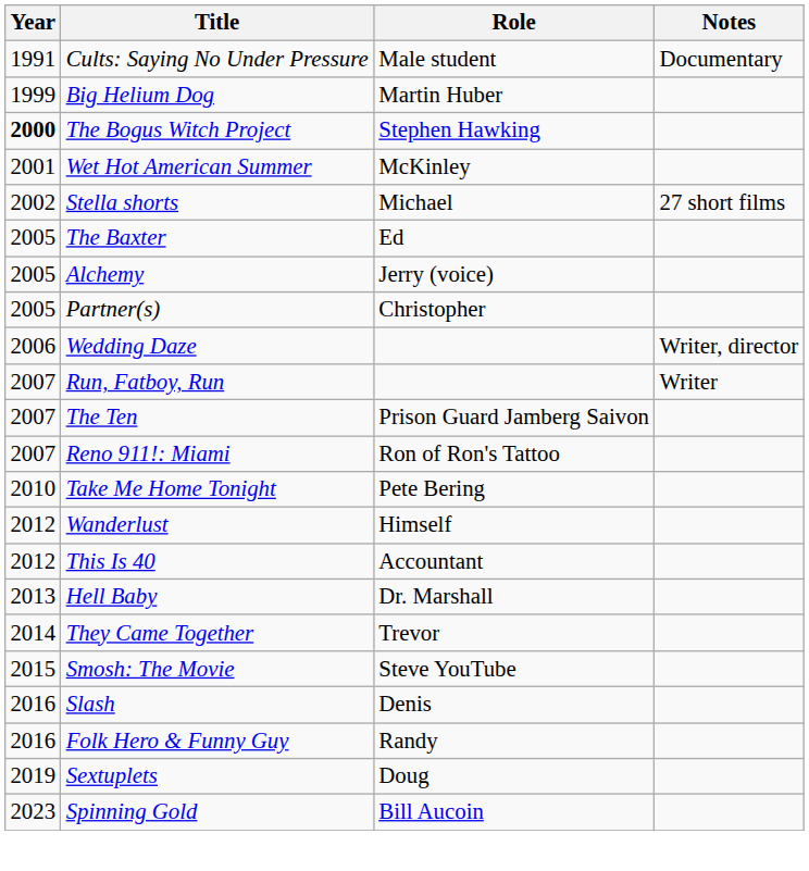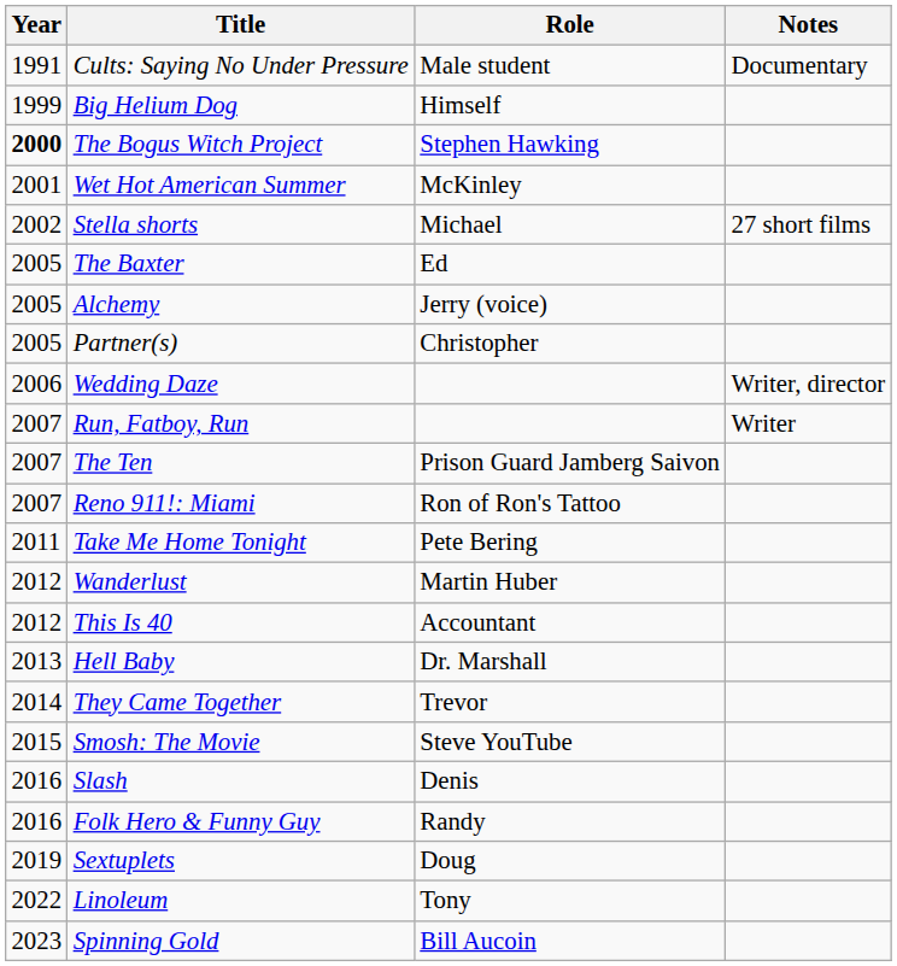Big Helium Dog | Role: Martin Huber -> Himself
Take Me Home Tonight | Year: 2010 -> 2011
Wanderlust | Role: Himself -> Martin Huber
+ row: 2022 | Linoleum | Tony
